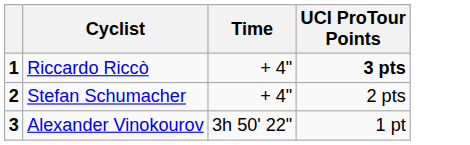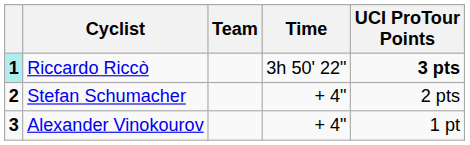+ column: Team
Riccardo Riccò | column 1: no background -> paleturquoise background
Riccardo Riccò | Time: + 4" -> 3h 50' 22"
Alexander Vinokourov | Time: 3h 50' 22" -> + 4"
